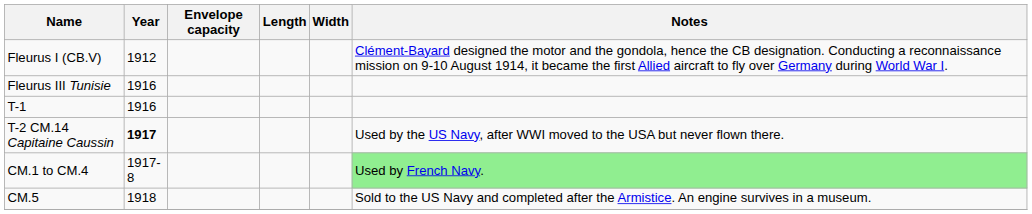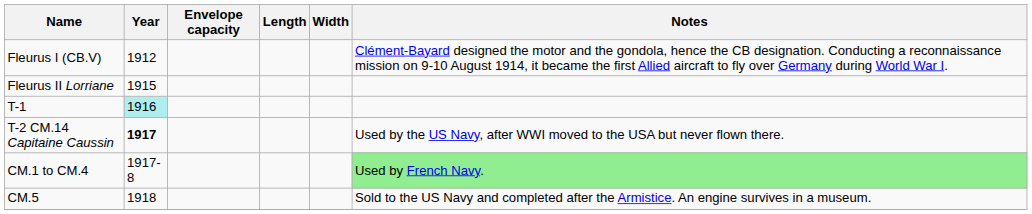+ row: Fleurus II Lorriane | 1915
- row: Fleurus III Tunisie | 1916
T-1 | Year: no background -> paleturquoise background
